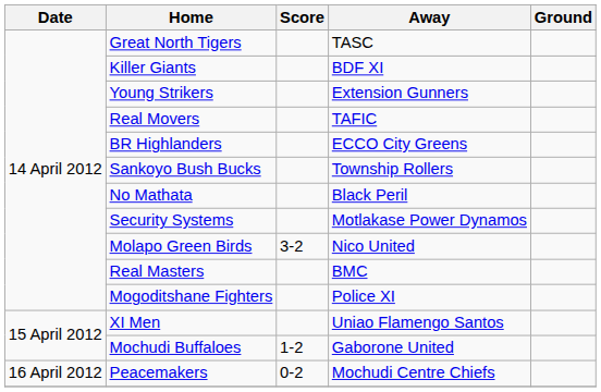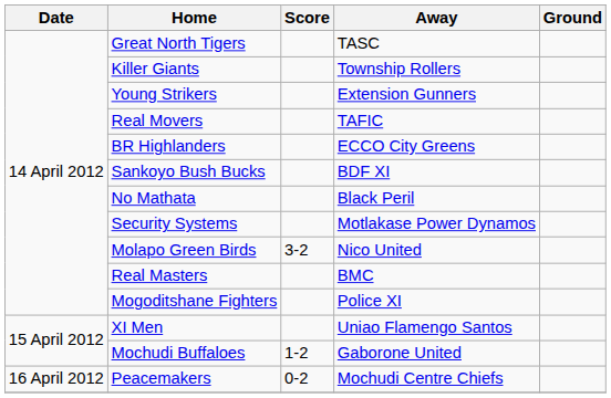Killer Giants | Away: BDF XI -> Township Rollers
Sankoyo Bush Bucks | Away: Township Rollers -> BDF XI
